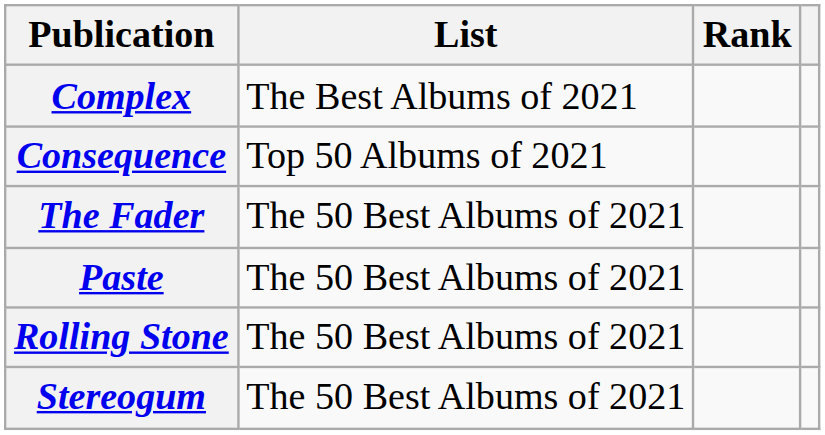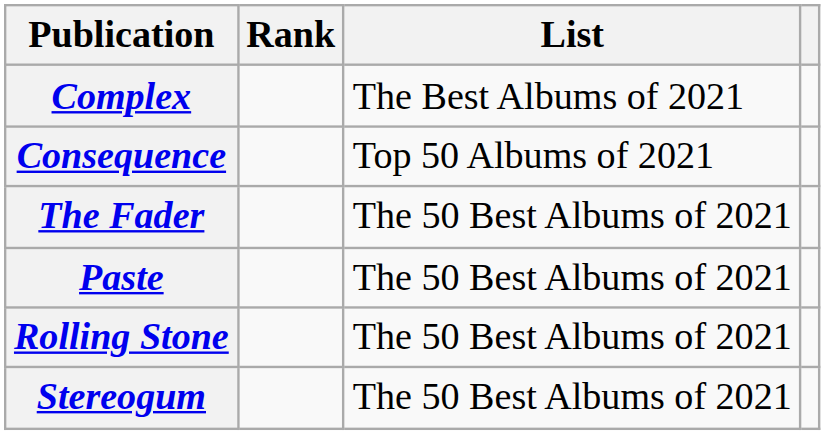columns swapped: List <-> Rank
